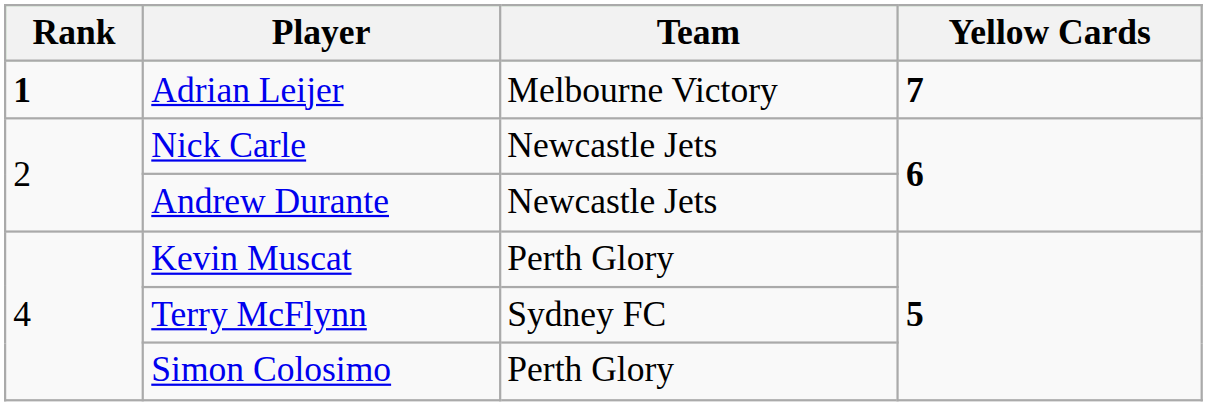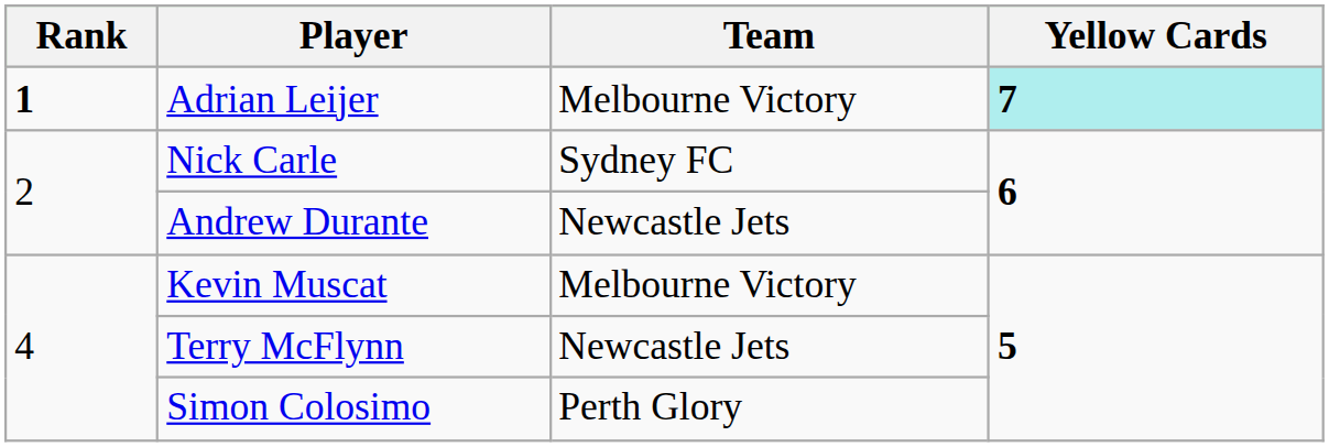Adrian Leijer | Yellow Cards: no background -> paleturquoise background
Nick Carle | Team: Newcastle Jets -> Sydney FC
Kevin Muscat | Team: Perth Glory -> Melbourne Victory
Terry McFlynn | Team: Sydney FC -> Newcastle Jets
